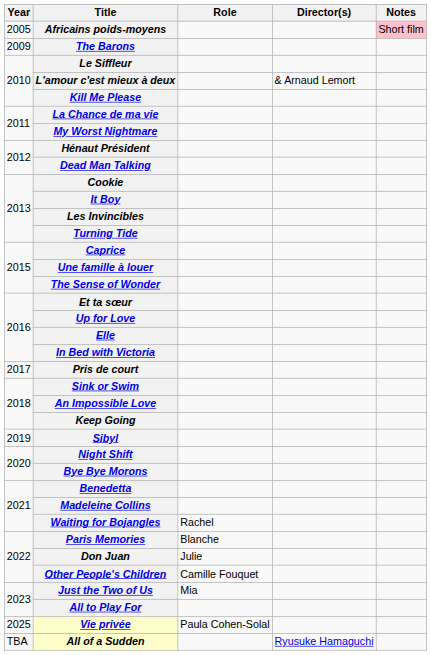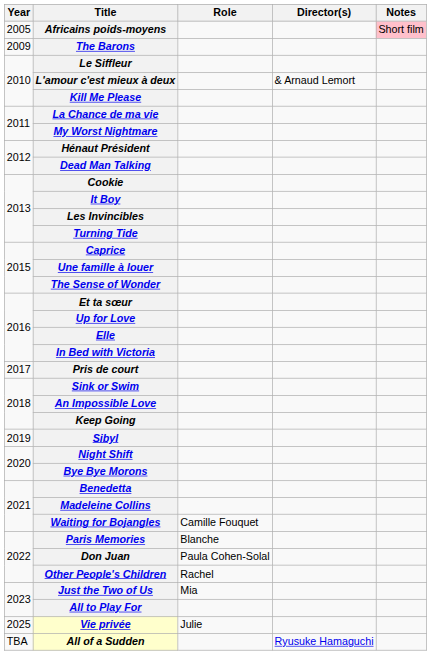Waiting for Bojangles | Role: Rachel -> Camille Fouquet
Don Juan | Role: Julie -> Paula Cohen-Solal
Other People's Children | Role: Camille Fouquet -> Rachel
Vie privée | Role: Paula Cohen-Solal -> Julie
